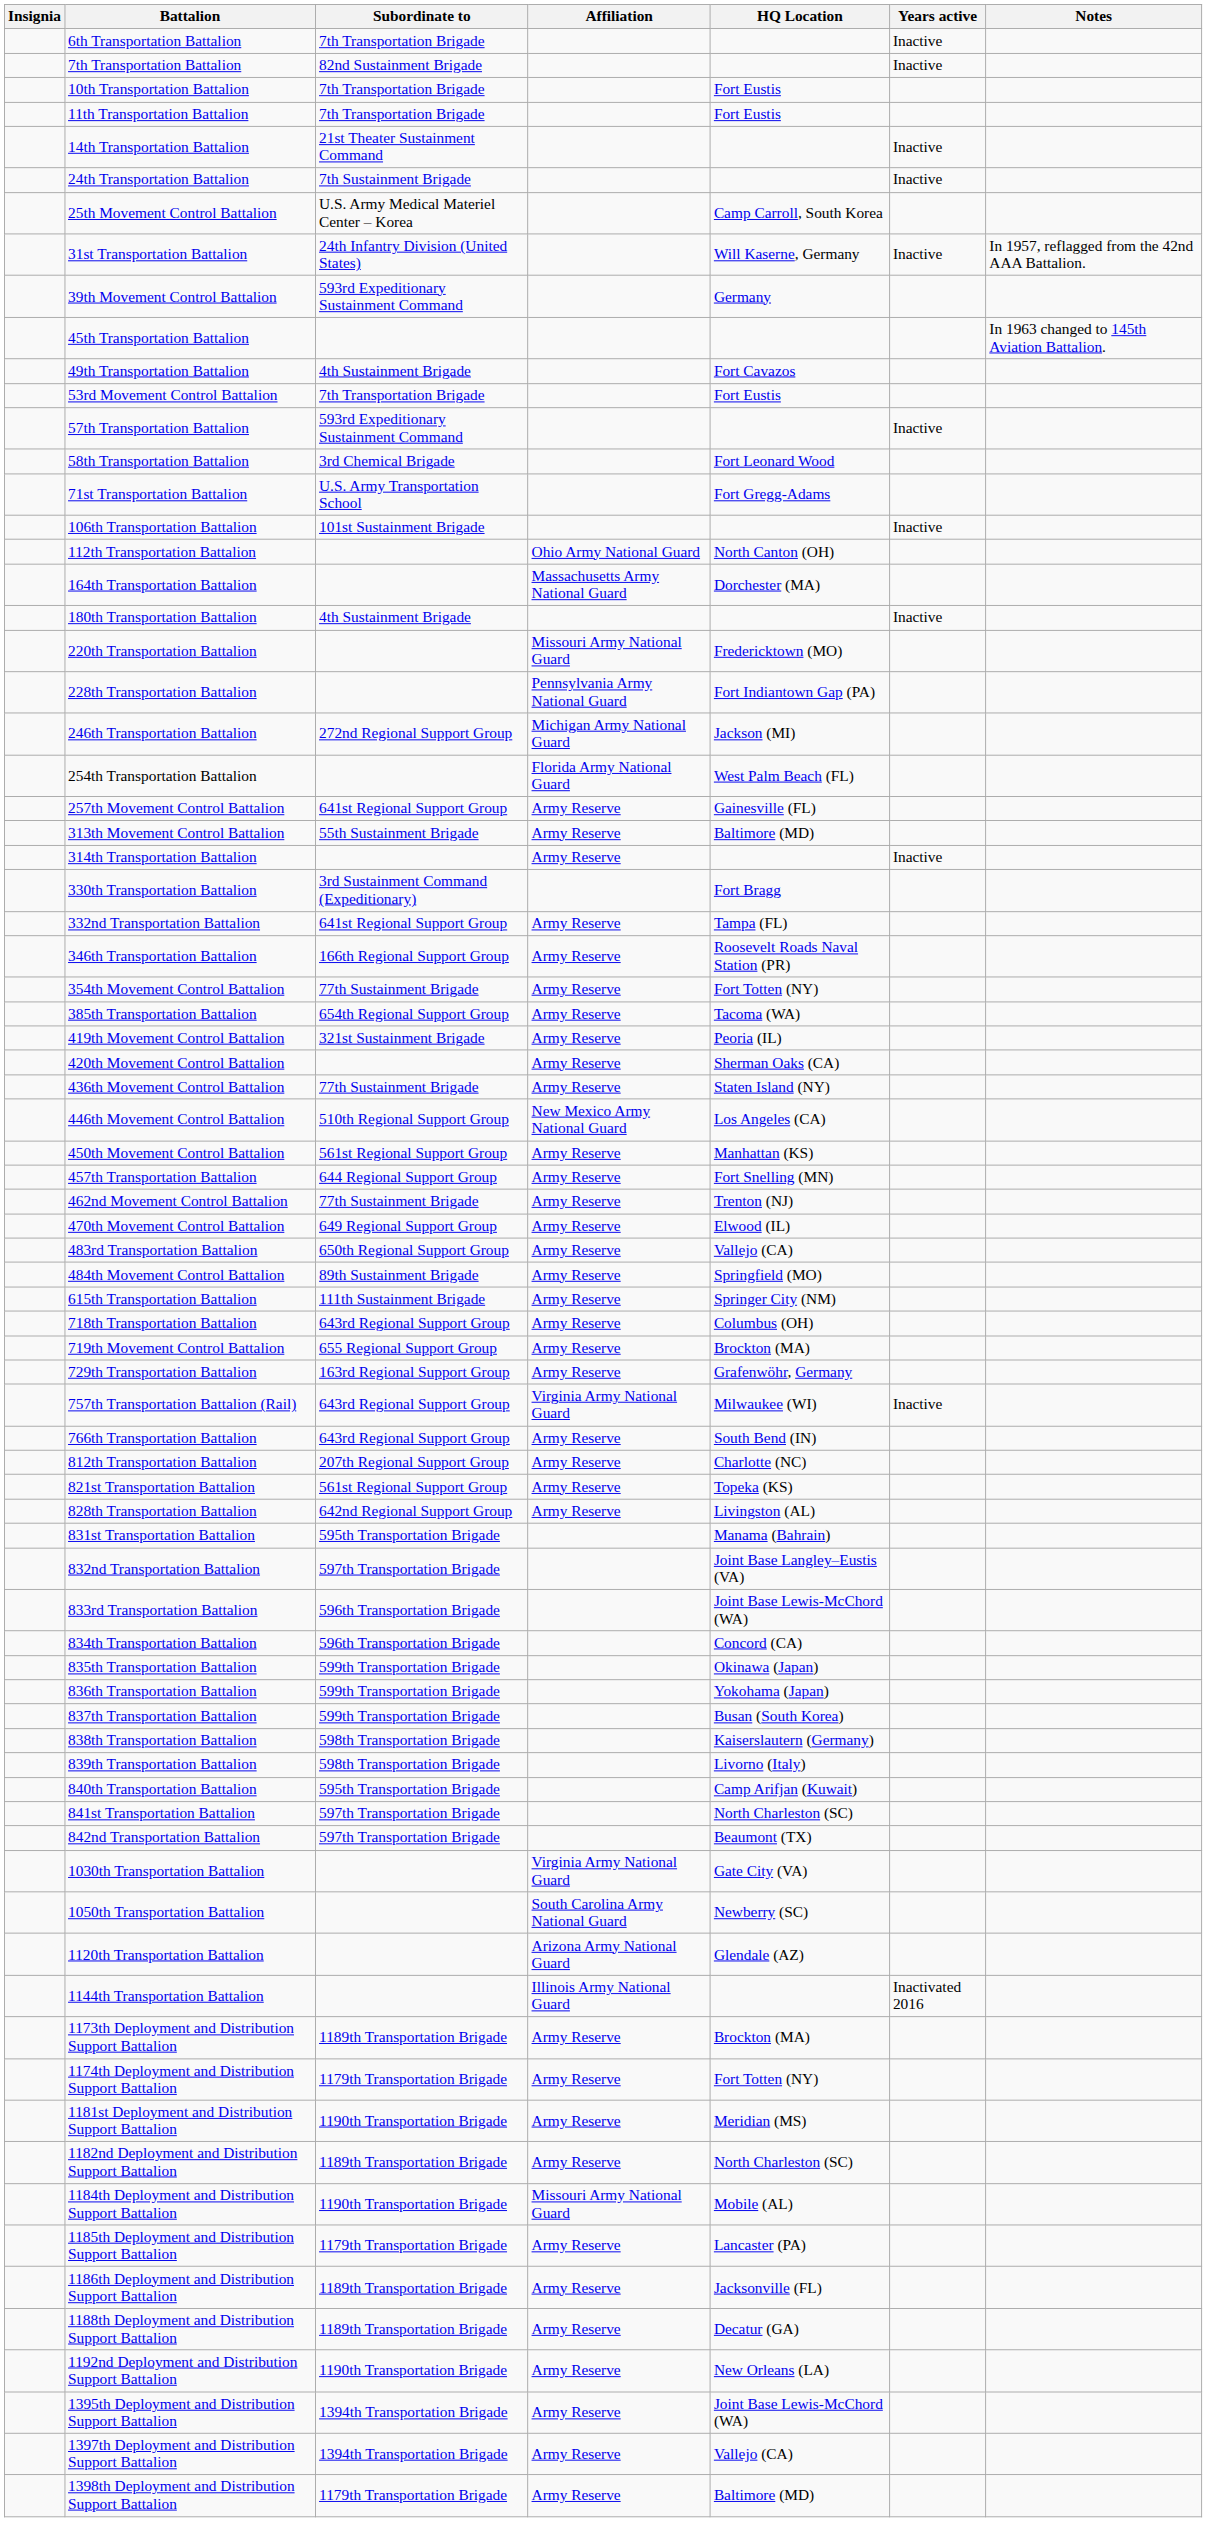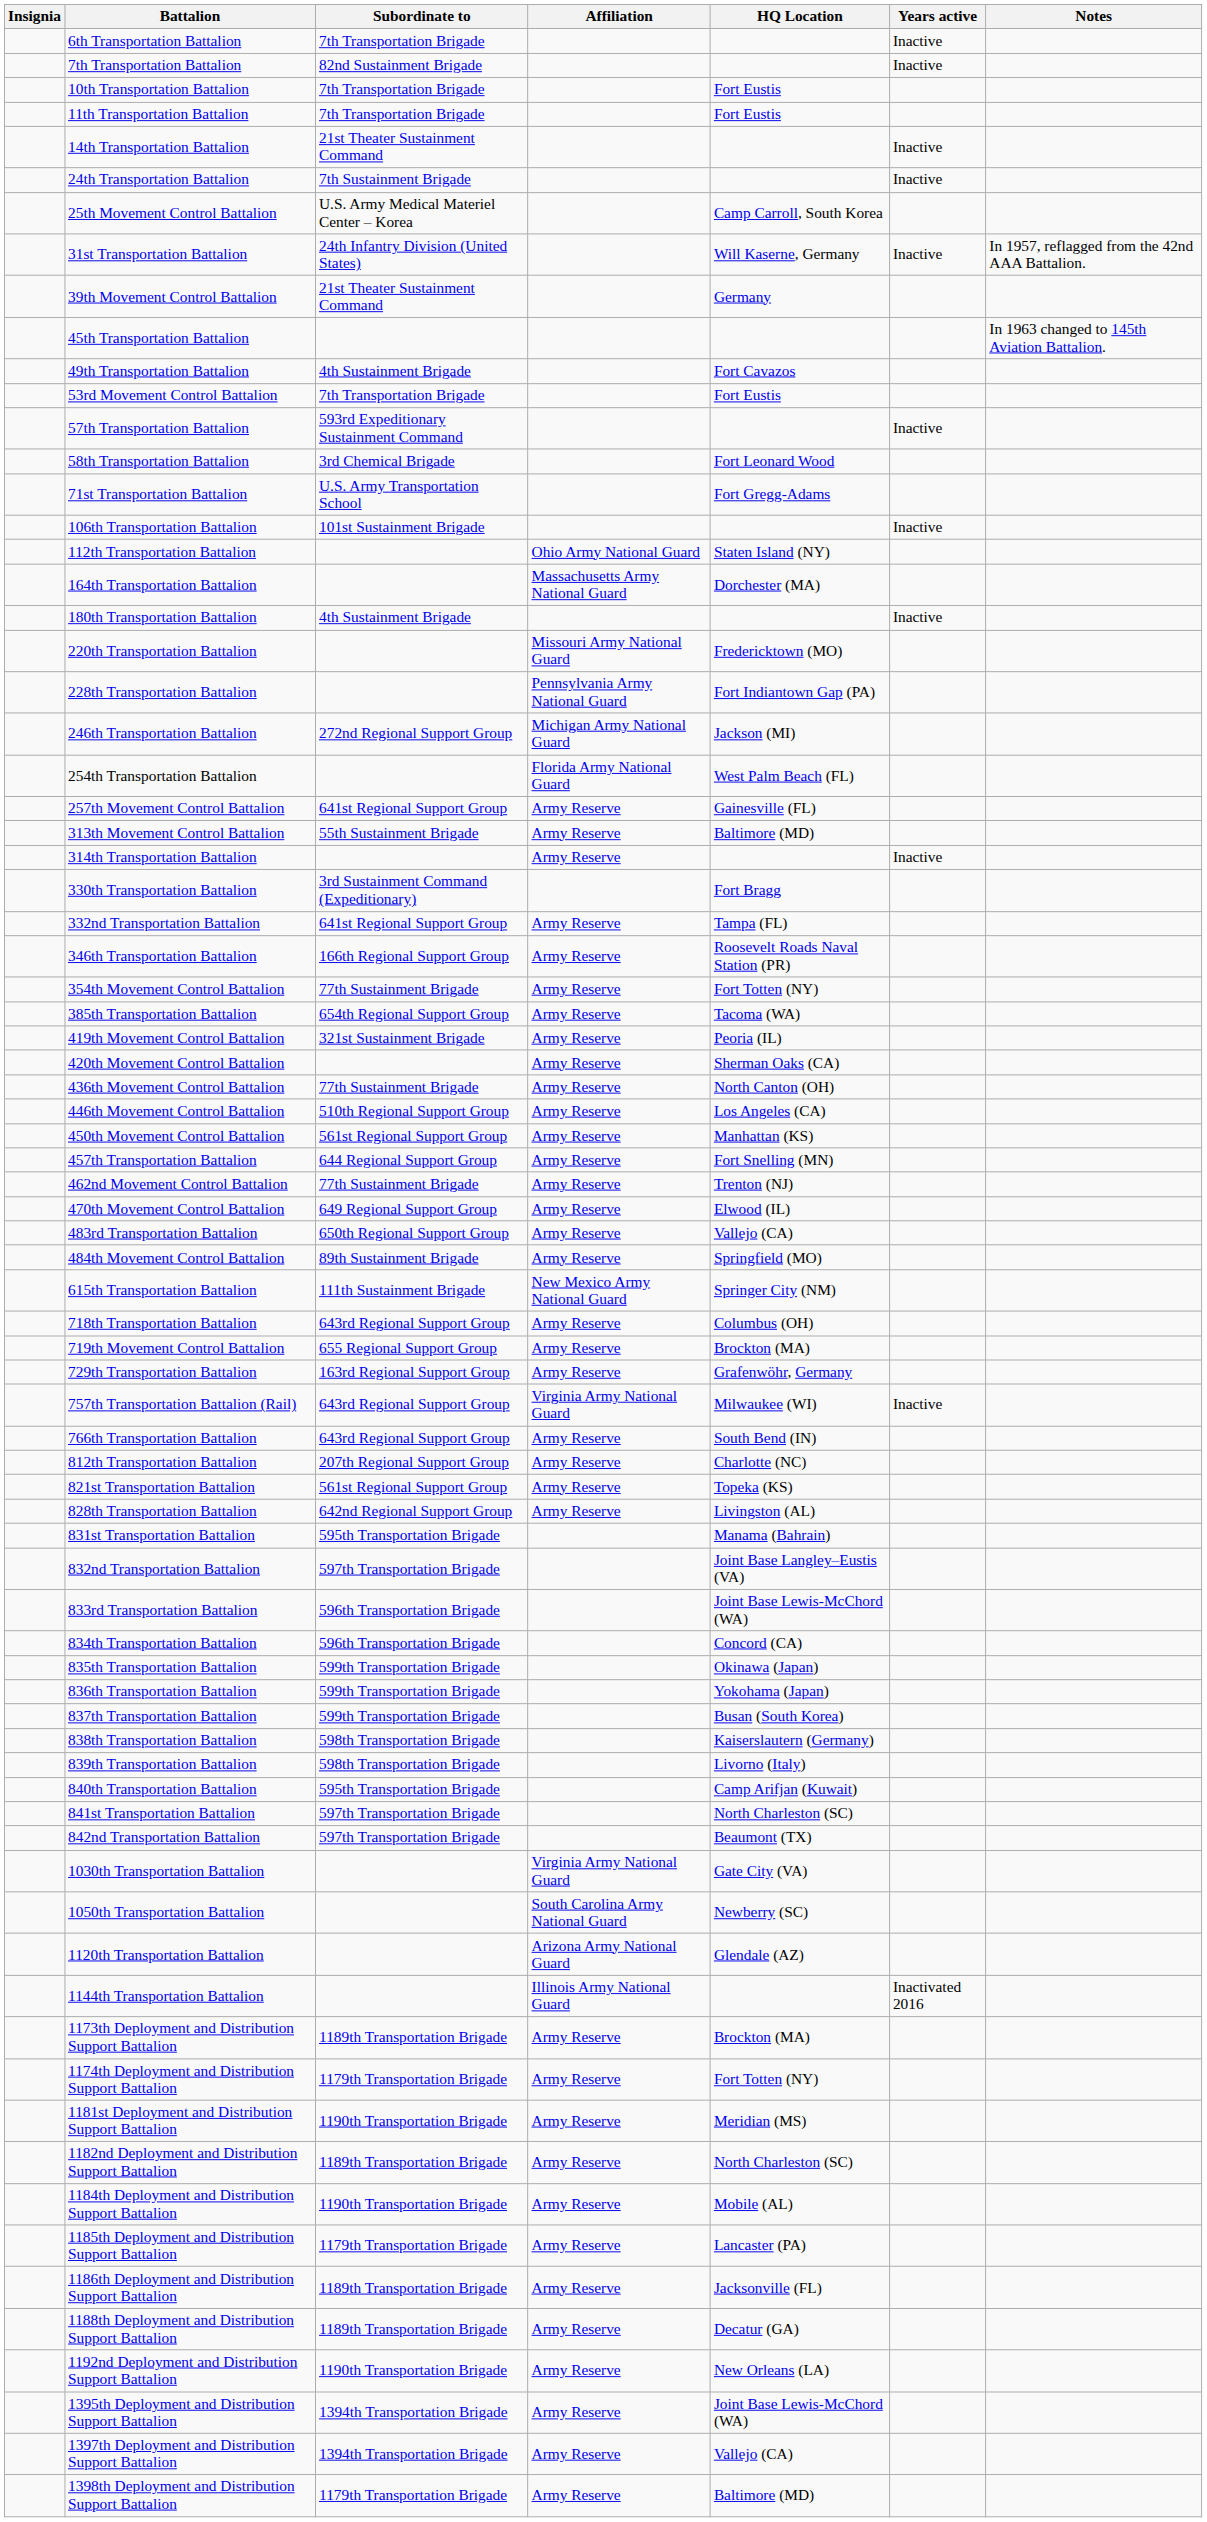39th Movement Control Battalion | Subordinate to: 593rd Expeditionary Sustainment Command -> 21st Theater Sustainment Command
112th Transportation Battalion | HQ Location: North Canton (OH) -> Staten Island (NY)
436th Movement Control Battalion | HQ Location: Staten Island (NY) -> North Canton (OH)
446th Movement Control Battalion | Affiliation: New Mexico Army National Guard -> Army Reserve
615th Transportation Battalion | Affiliation: Army Reserve -> New Mexico Army National Guard
1184th Deployment and Distribution Support Battalion | Affiliation: Missouri Army National Guard -> Army Reserve
